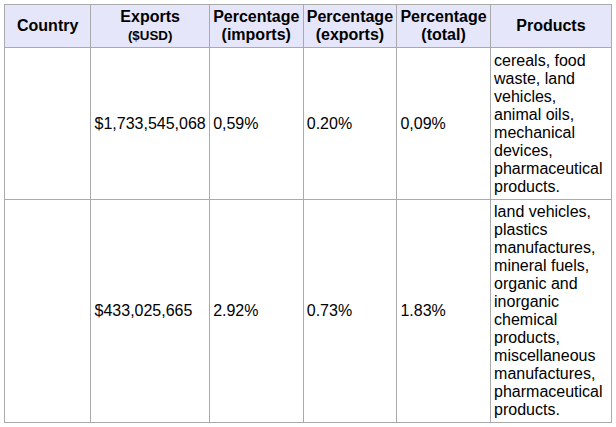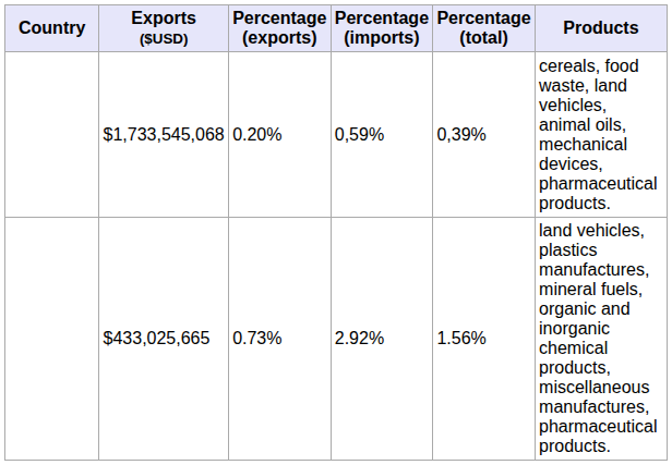columns swapped: Percentage (exports) <-> Percentage (imports)
$1,733,545,068 | Percentage (total): 0,09% -> 0,39%
$433,025,665 | Percentage (total): 1.83% -> 1.56%
